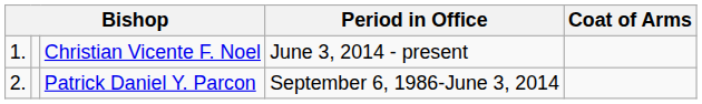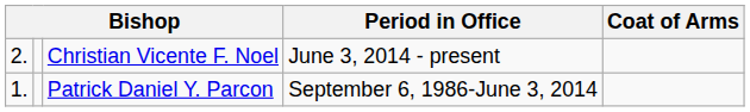Christian Vicente F. Noel | column 1: 1. -> 2.
Patrick Daniel Y. Parcon | column 1: 2. -> 1.
